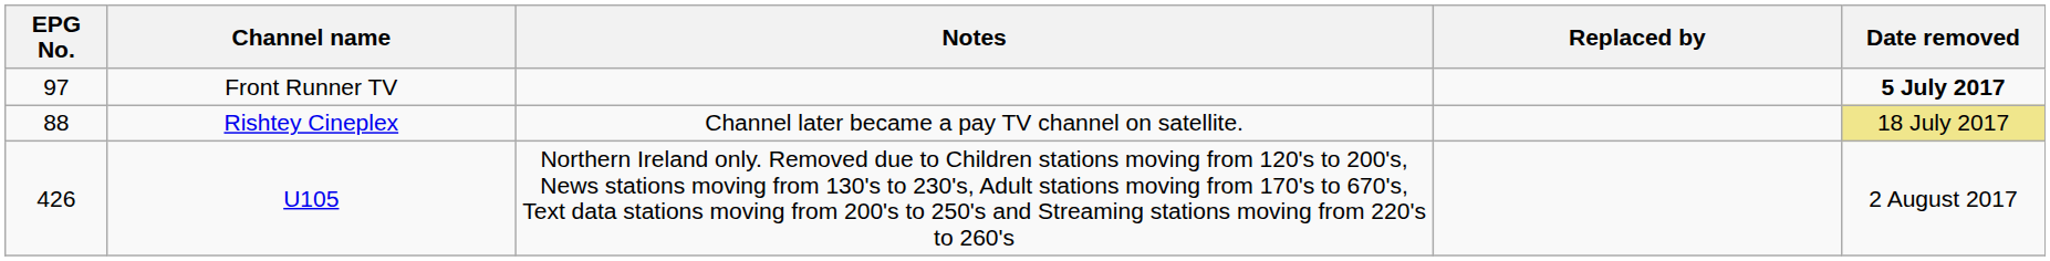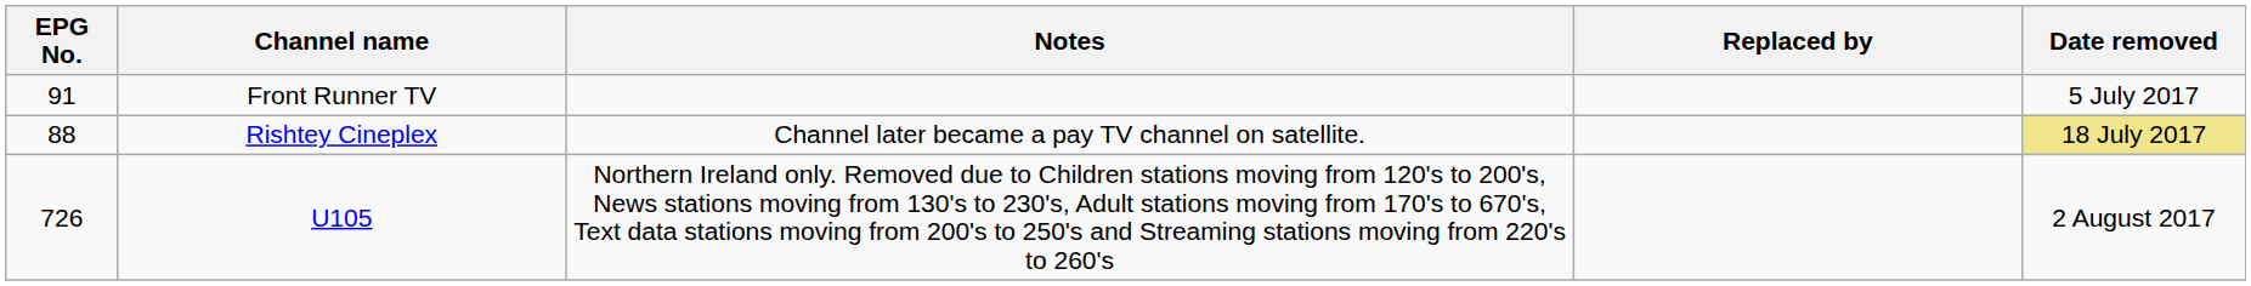Front Runner TV | EPG No.: 97 -> 91
Front Runner TV | Date removed: bold -> normal
U105 | EPG No.: 426 -> 726
